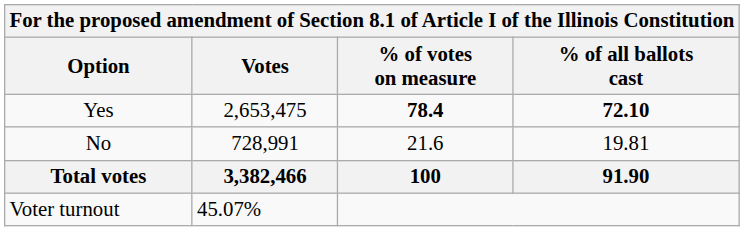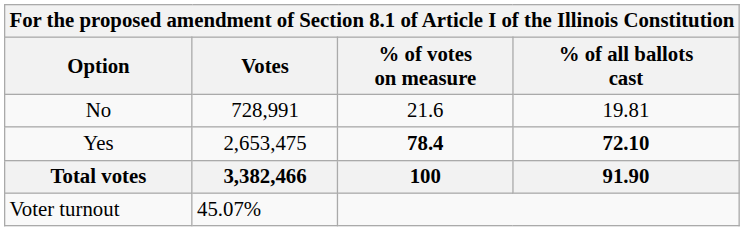rows swapped: Yes <-> No
